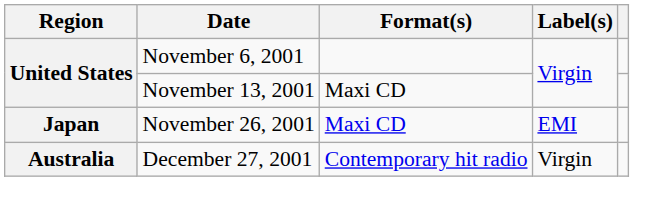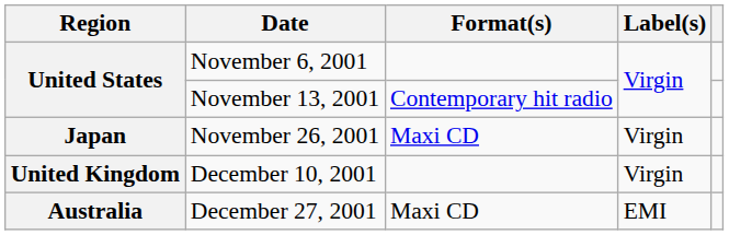November 13, 2001 | Format(s): Maxi CD -> Contemporary hit radio
November 26, 2001 | Label(s): EMI -> Virgin
+ row: United Kingdom | December 10, 2001 | Virgin
December 27, 2001 | Format(s): Contemporary hit radio -> Maxi CD
December 27, 2001 | Label(s): Virgin -> EMI
